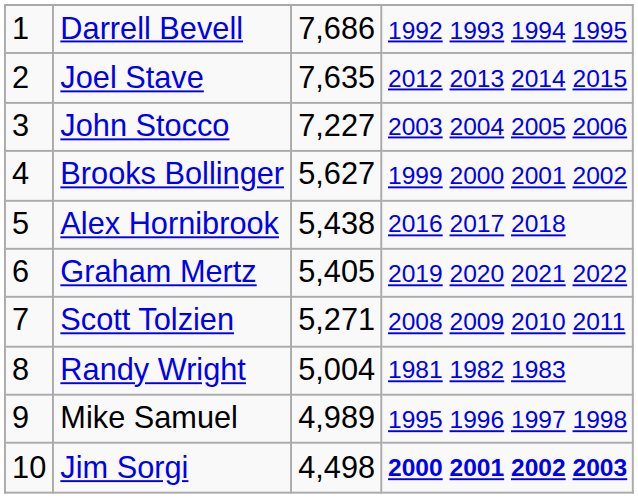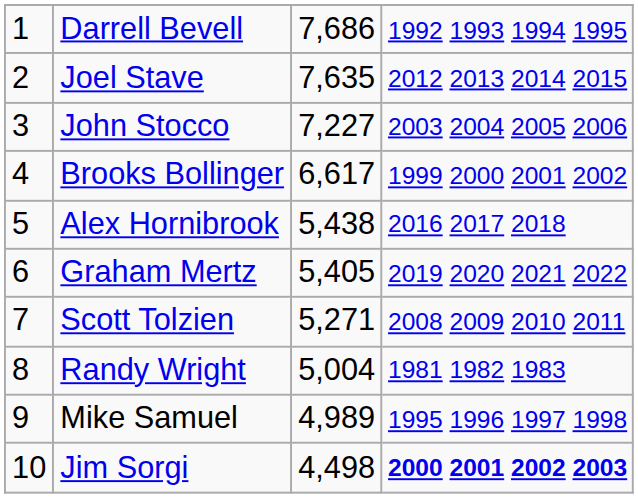Brooks Bollinger | column 3: 5,627 -> 6,617
